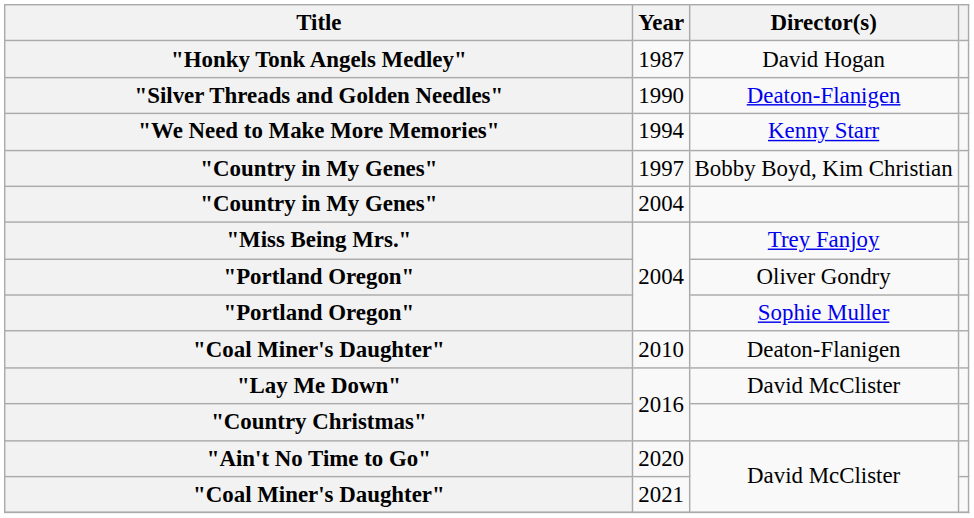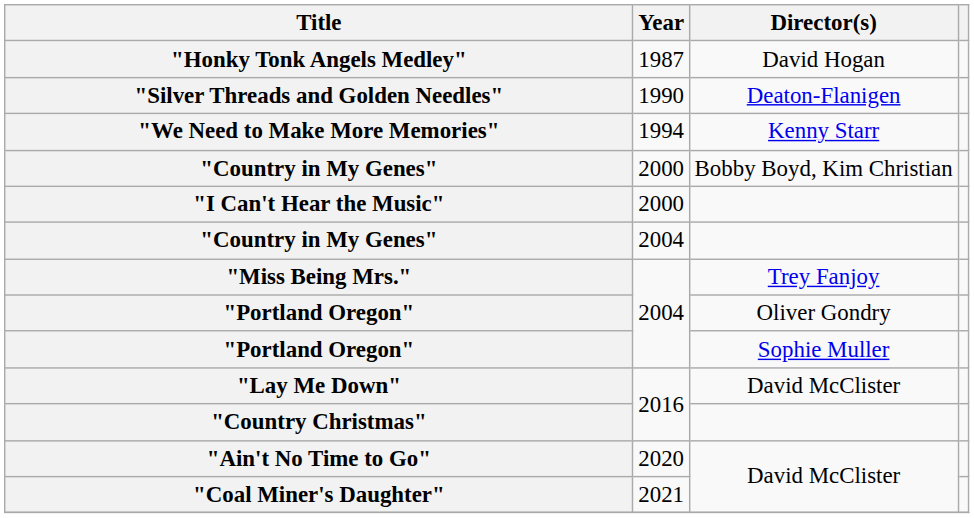"Country in My Genes" / Bobby Boyd, Kim Christian | Year: 1997 -> 2000
+ row: "I Can't Hear the Music" | 2000
- row: "Coal Miner's Daughter" | 2010 | Deaton-Flanigen
